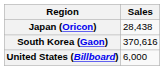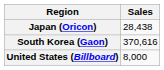United States (Billboard) | Sales: 6,000 -> 8,000
